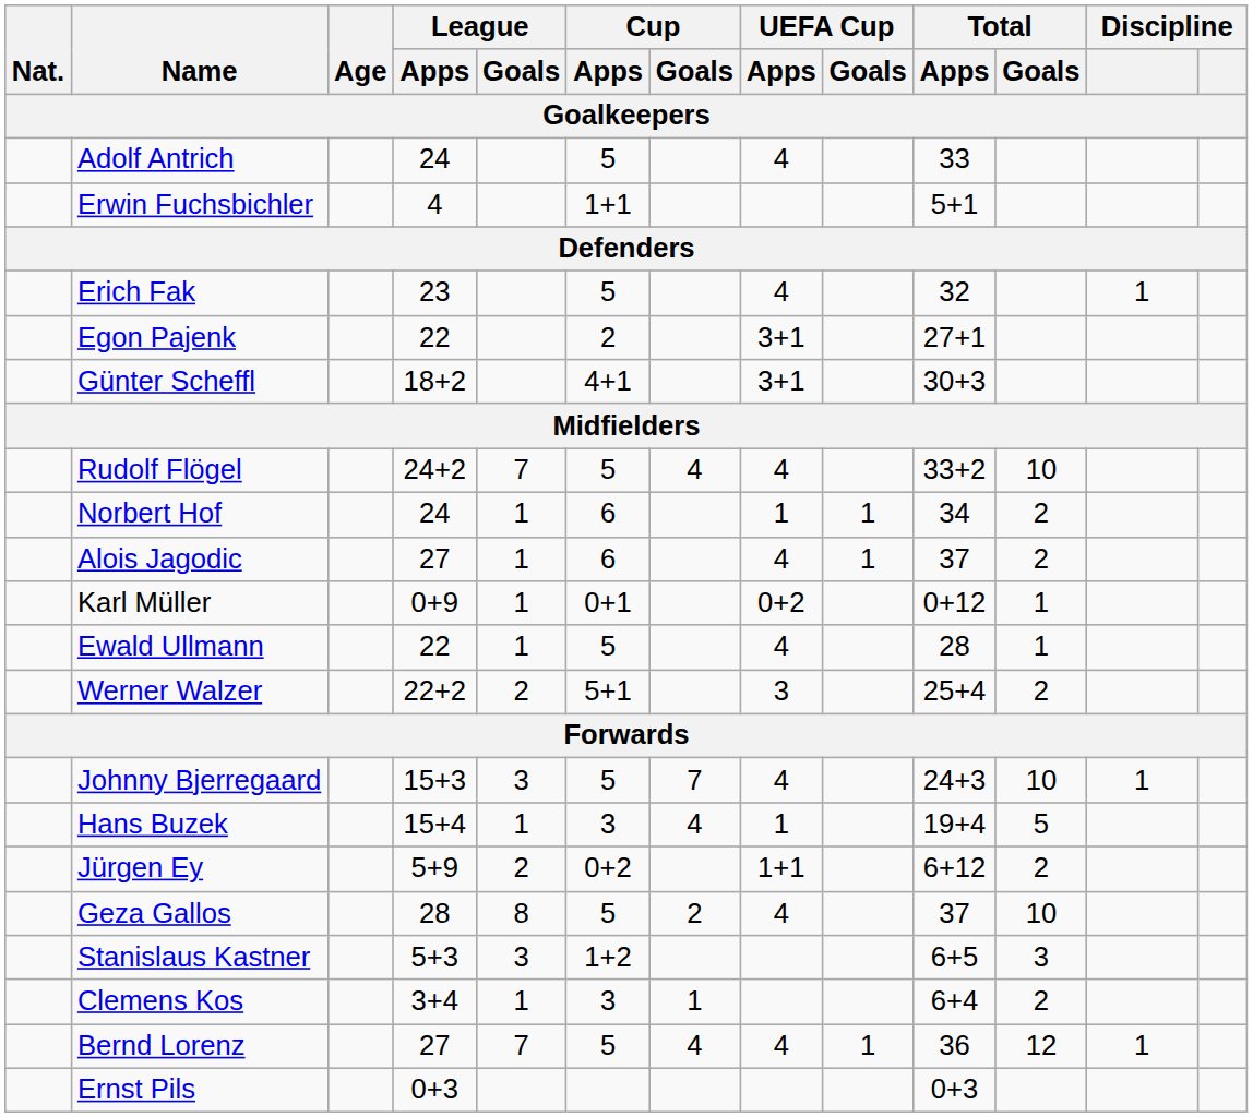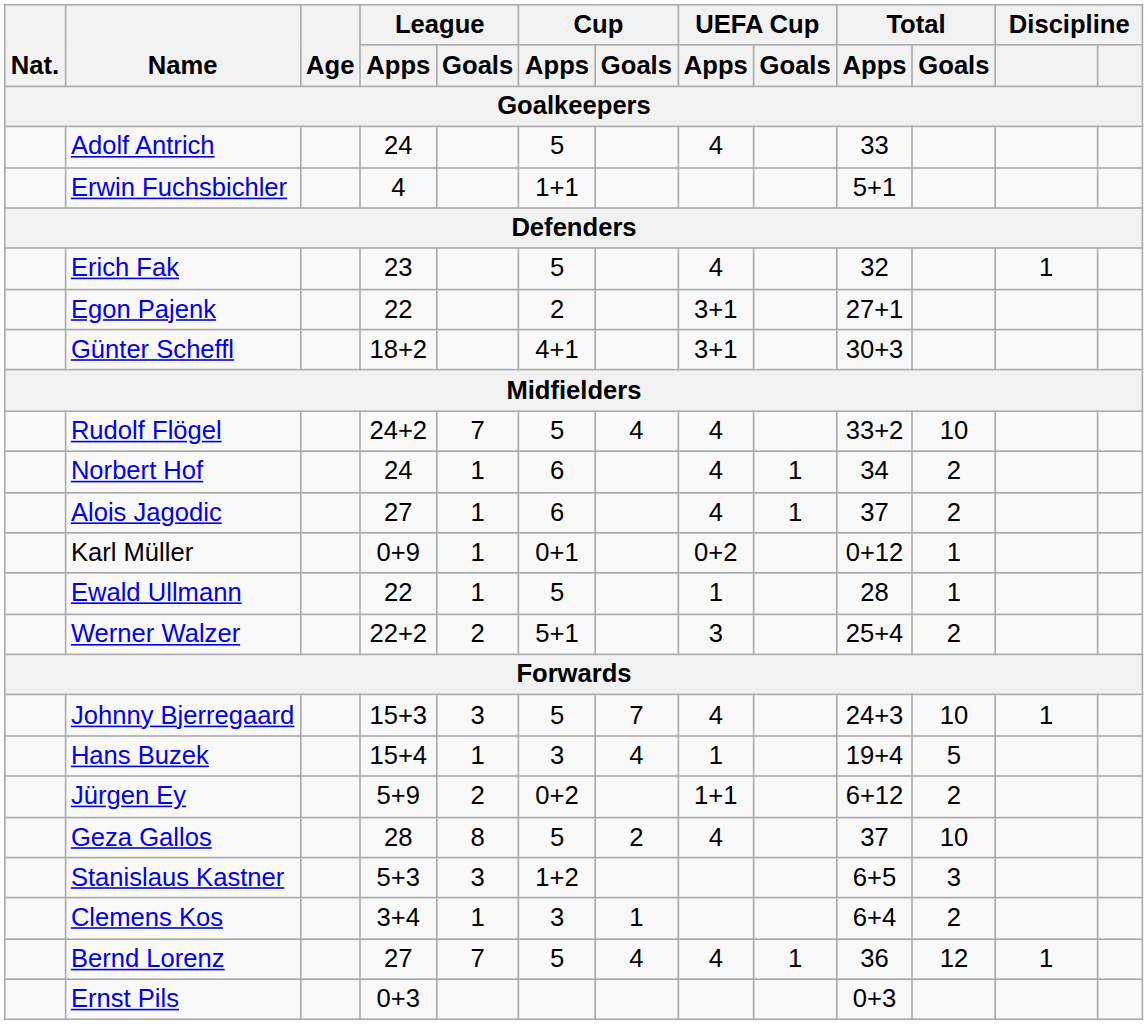Norbert Hof | UEFA Cup / Apps: 1 -> 4
Ewald Ullmann | UEFA Cup / Apps: 4 -> 1
